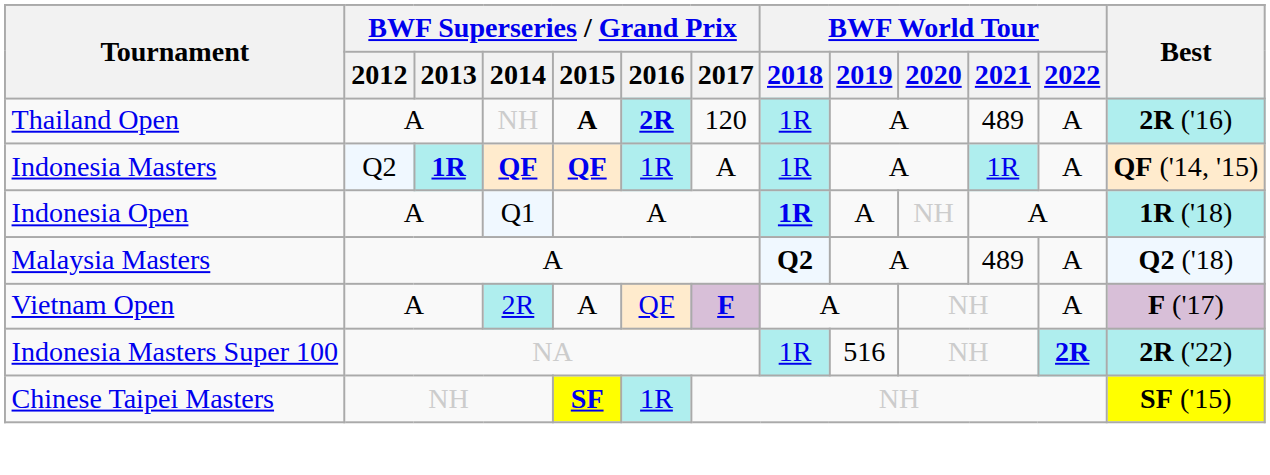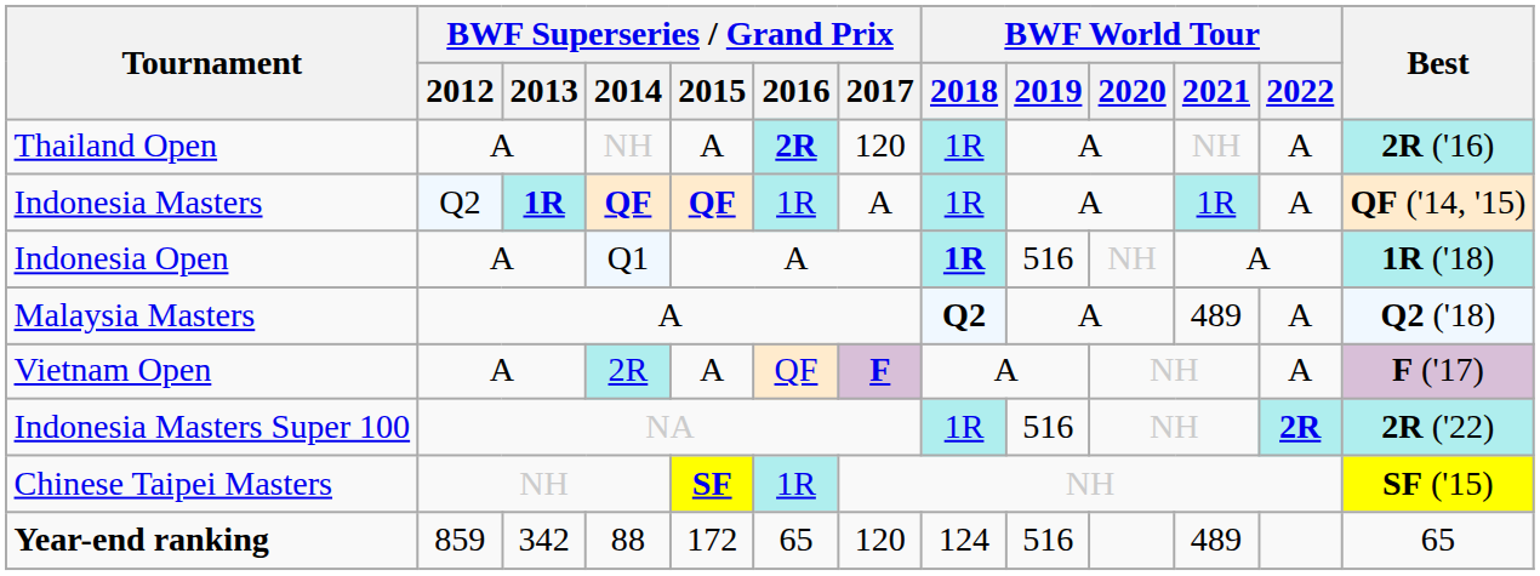Thailand Open | BWF Superseries / Grand Prix / 2015: bold -> normal
Thailand Open | BWF World Tour / 2021: 489 -> NH
Indonesia Open | BWF World Tour / 2019: A -> 516
+ row: Year-end ranking | 859 | 342 | 88 | 172 | 65 | 120 | 124 | 516 | 489 | 65
